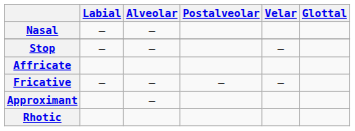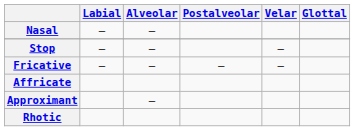rows swapped: Affricate <-> Fricative
